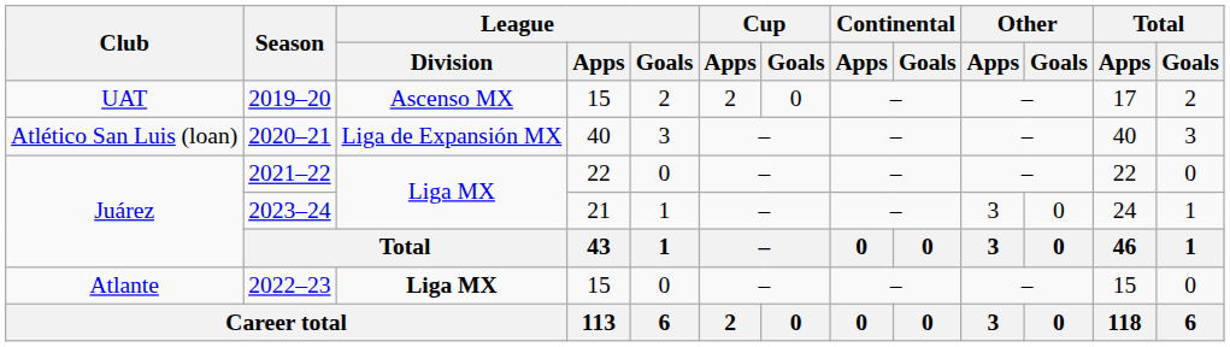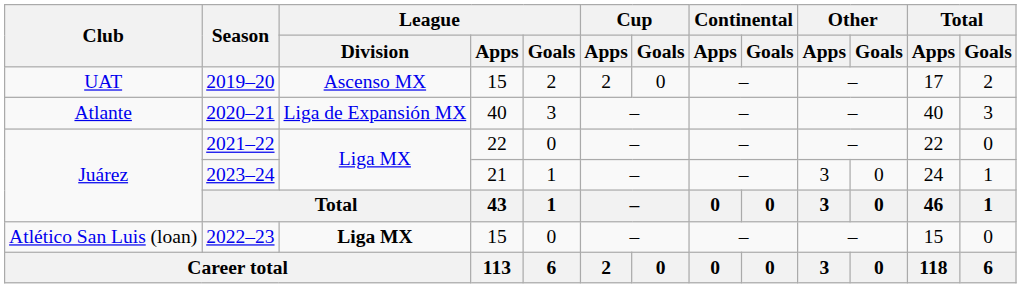2020–21 | Club: Atlético San Luis (loan) -> Atlante
2022–23 | Club: Atlante -> Atlético San Luis (loan)
